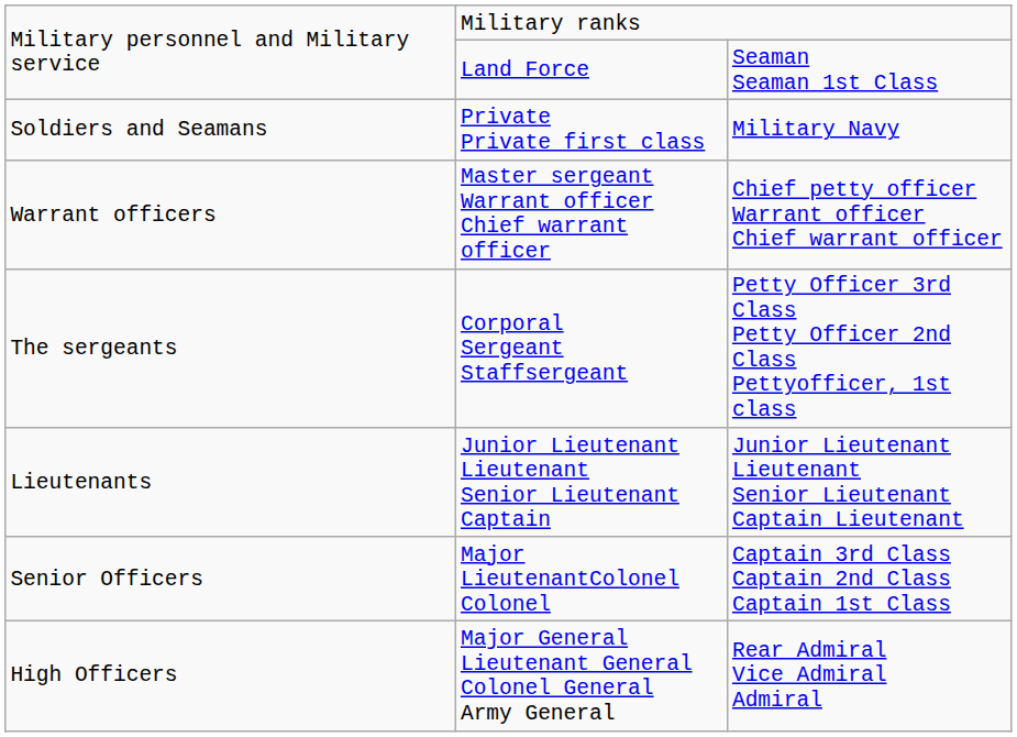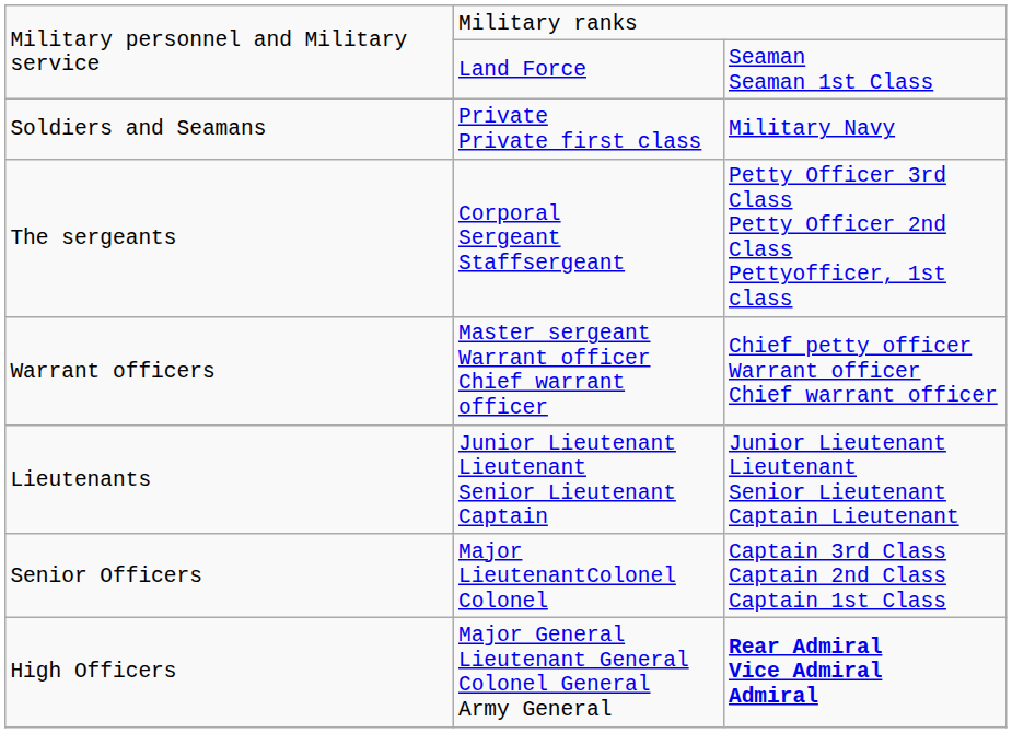rows swapped: The sergeants <-> Warrant officers
High Officers | column 3: normal -> bold
